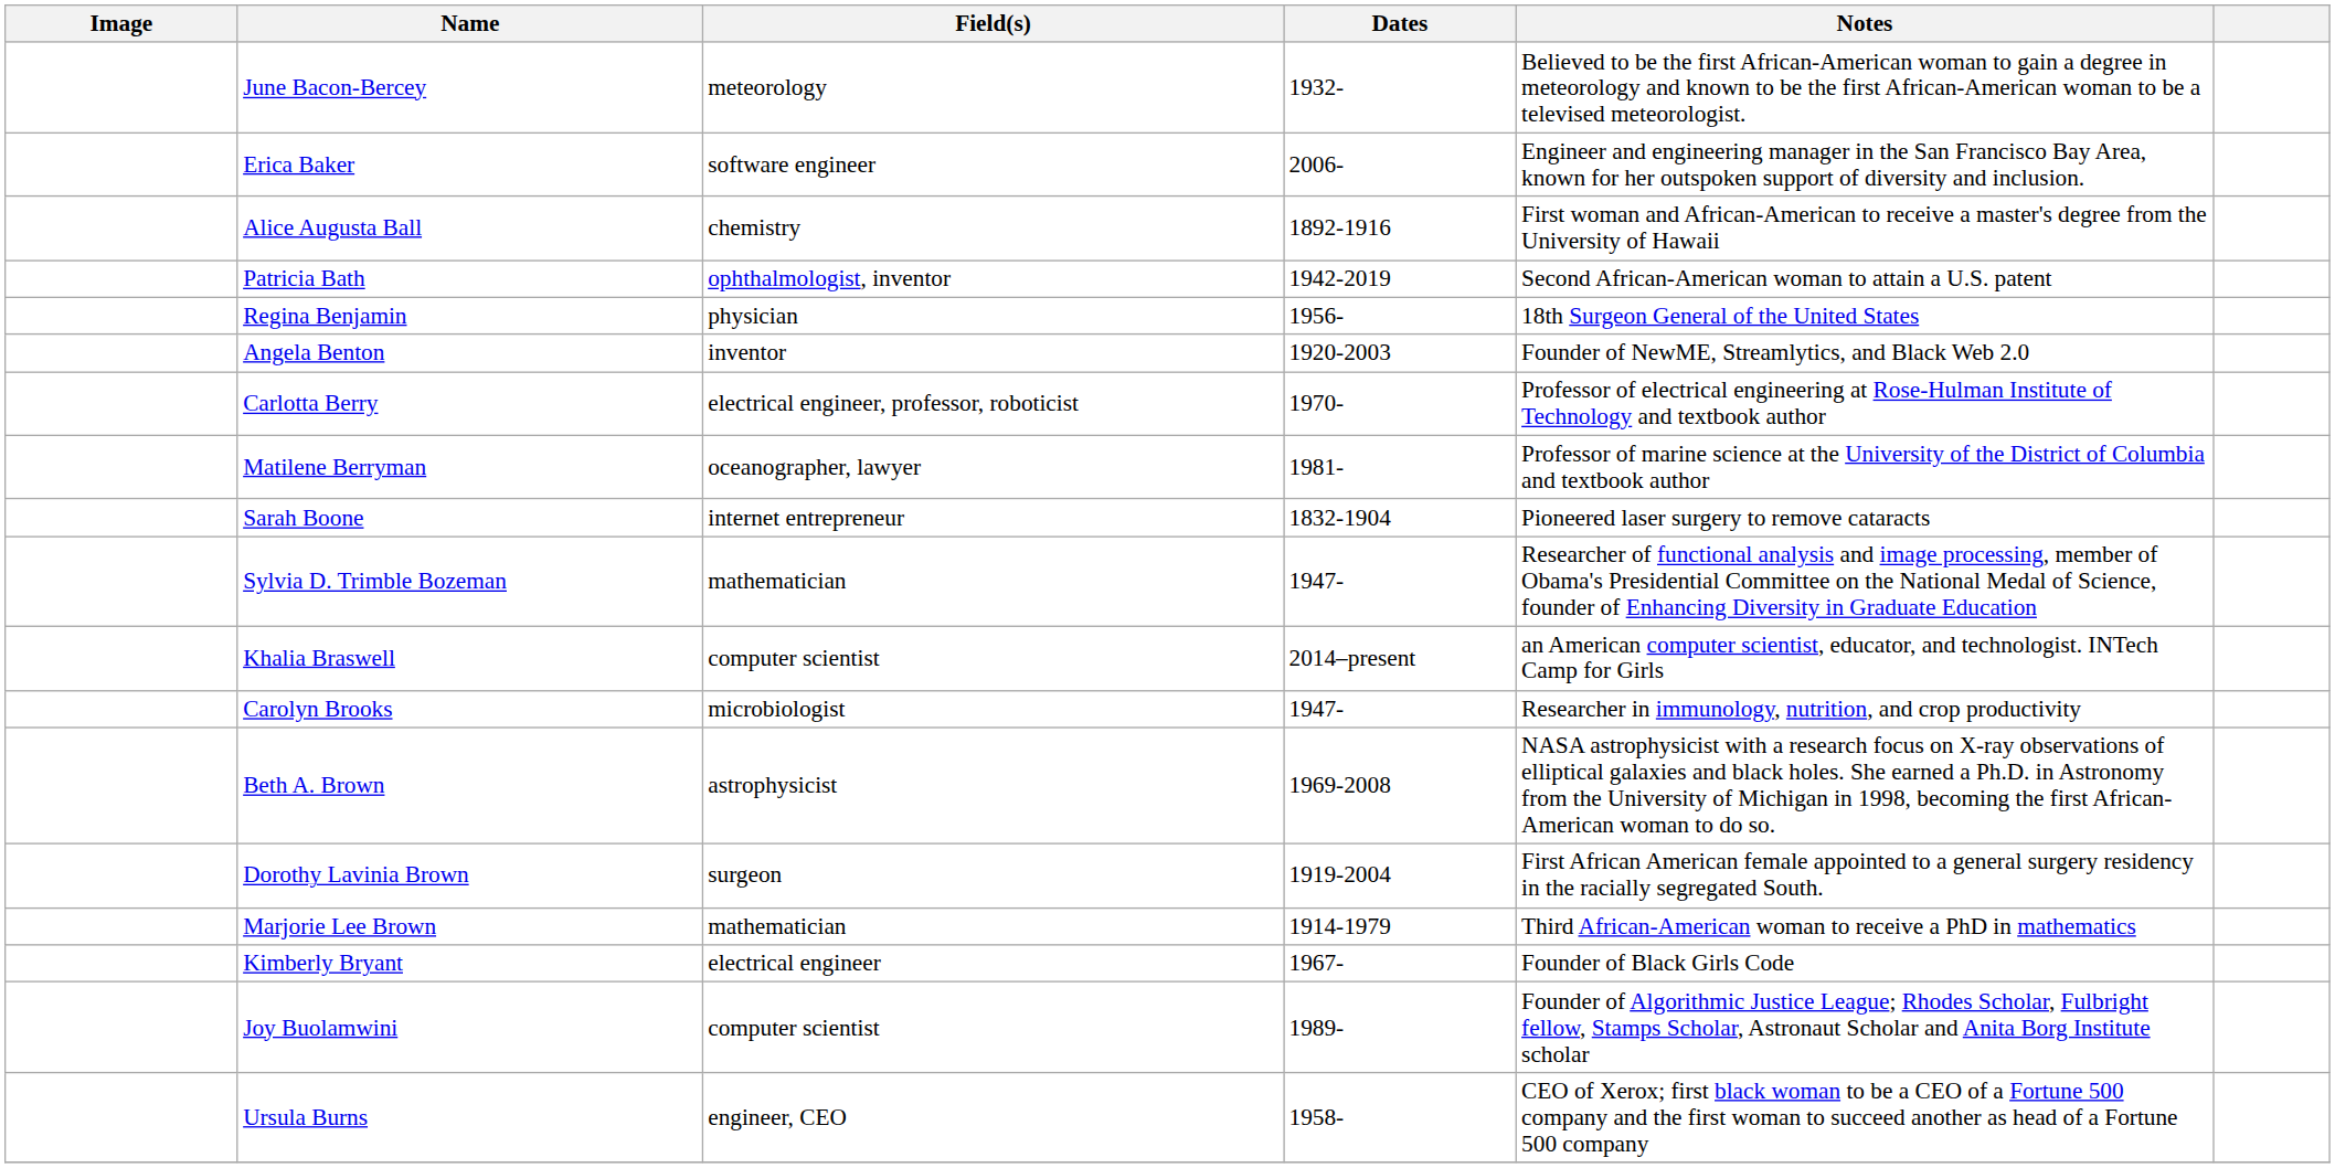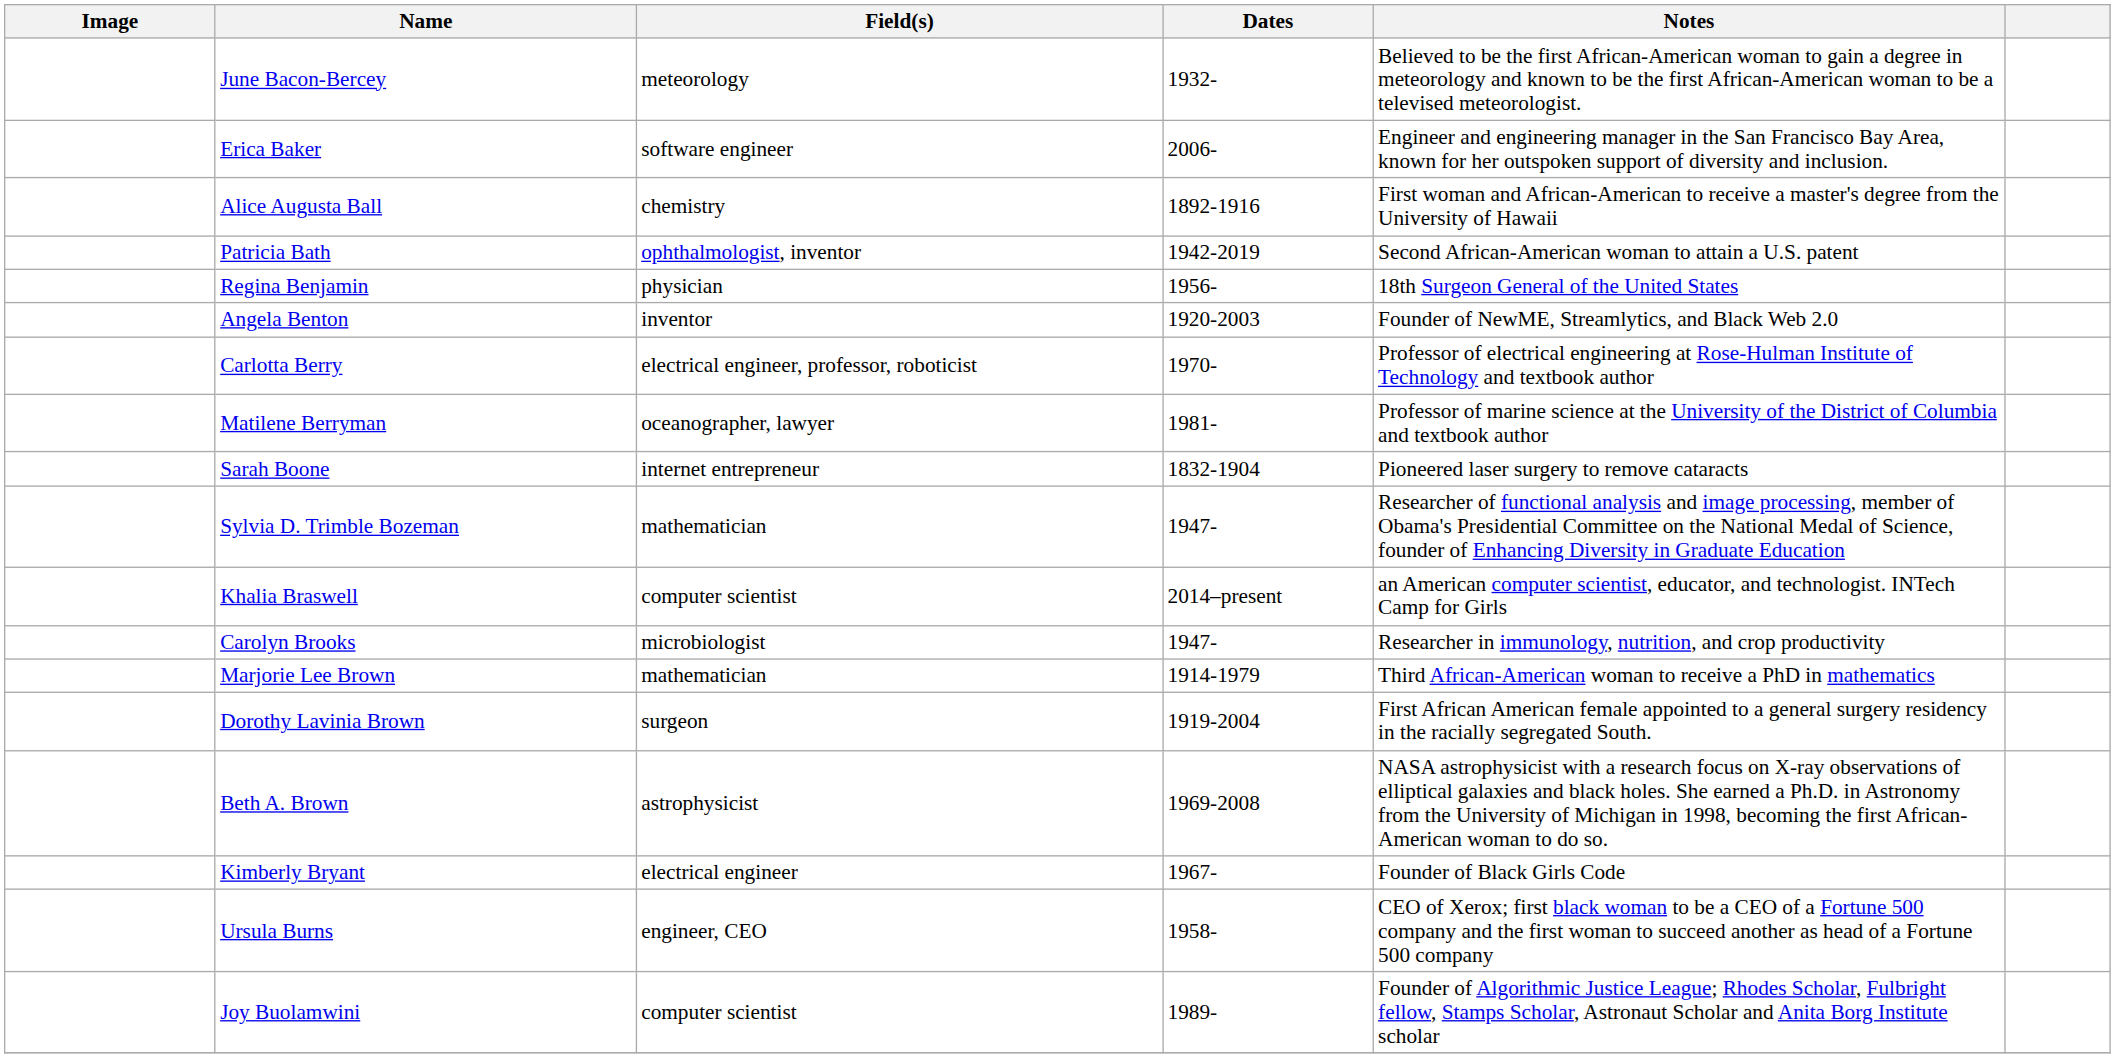rows swapped: Beth A. Brown <-> Marjorie Lee Brown
rows swapped: Joy Buolamwini <-> Ursula Burns
